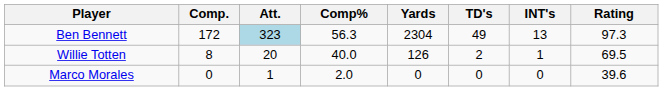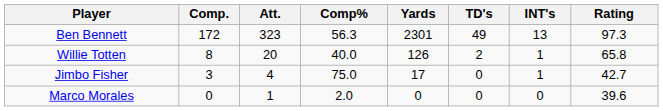Ben Bennett | Att.: lightblue background -> no background
Ben Bennett | Yards: 2304 -> 2301
Willie Totten | Rating: 69.5 -> 65.8
+ row: Jimbo Fisher | 3 | 4 | 75.0 | 17 | 0 | 1 | 42.7
